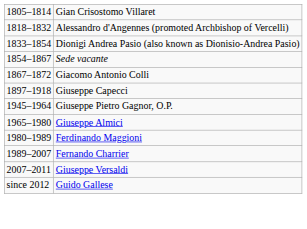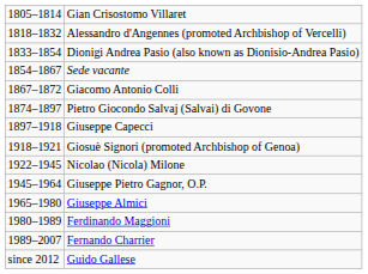+ row: 1874–1897 | Pietro Giocondo Salvaj (Salvai) di Govone
+ row: 1918–1921 | Giosuè Signori (promoted Archbishop of Genoa)
+ row: 1922–1945 | Nicolao (Nicola) Milone
- row: 2007–2011 | Giuseppe Versaldi
